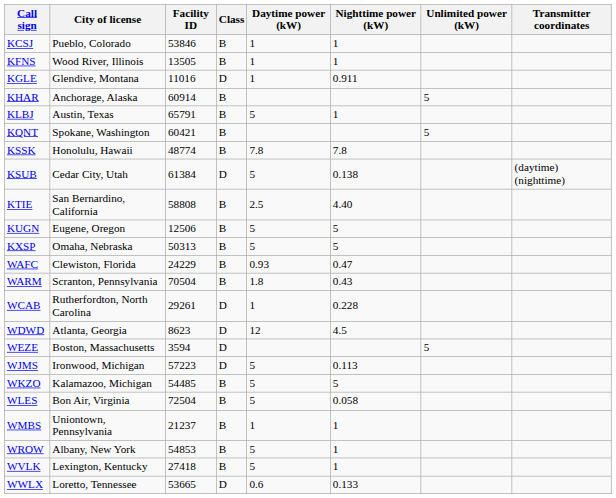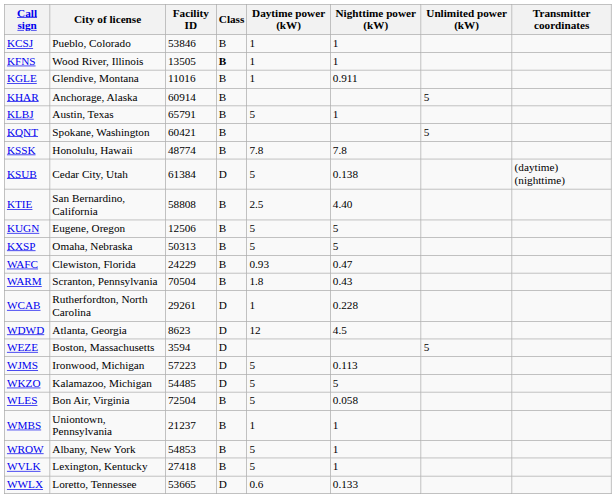KFNS | Class: normal -> bold
KGLE | Class: D -> B
WKZO | Class: B -> D
